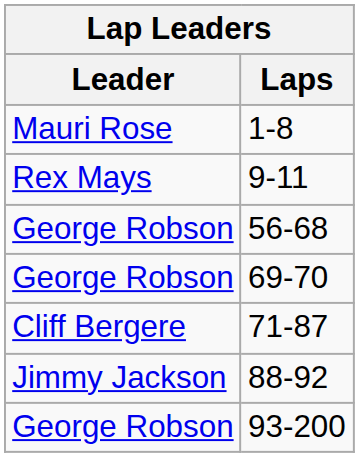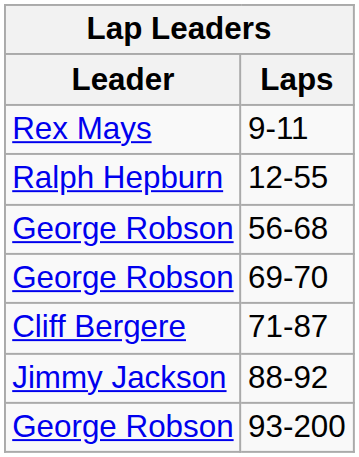- row: Mauri Rose | 1-8
+ row: Ralph Hepburn | 12-55
